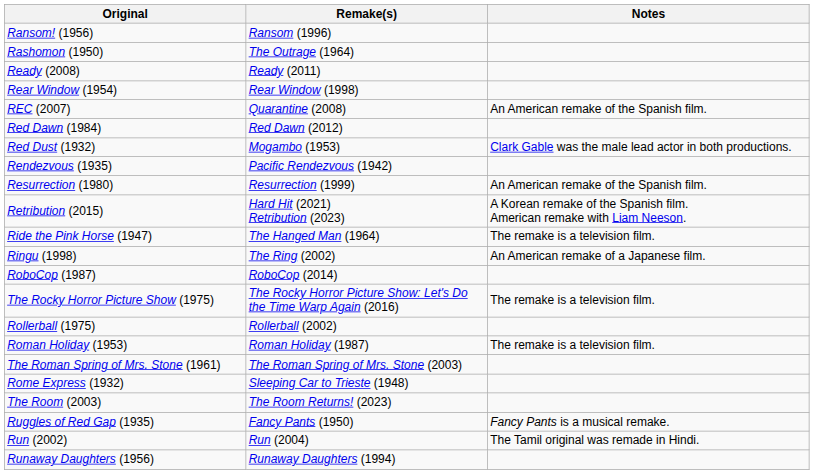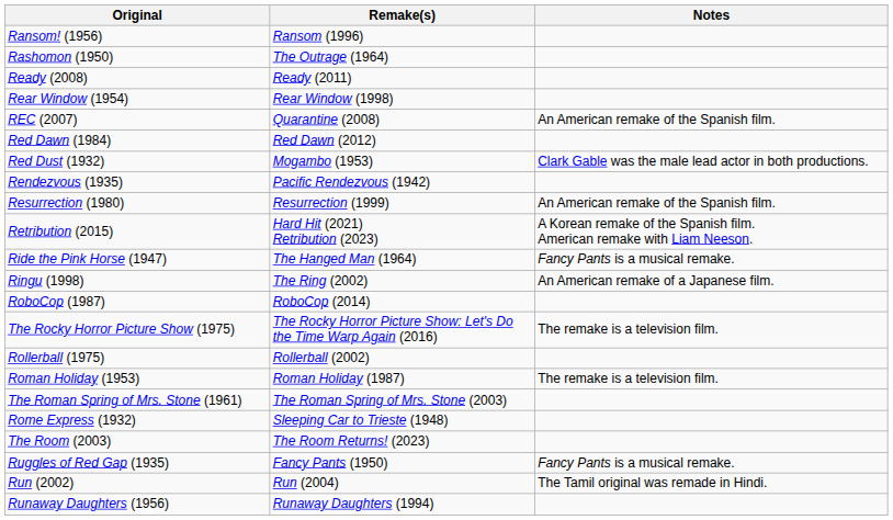Ride the Pink Horse (1947) | Notes: The remake is a television film. -> Fancy Pants is a musical remake.
